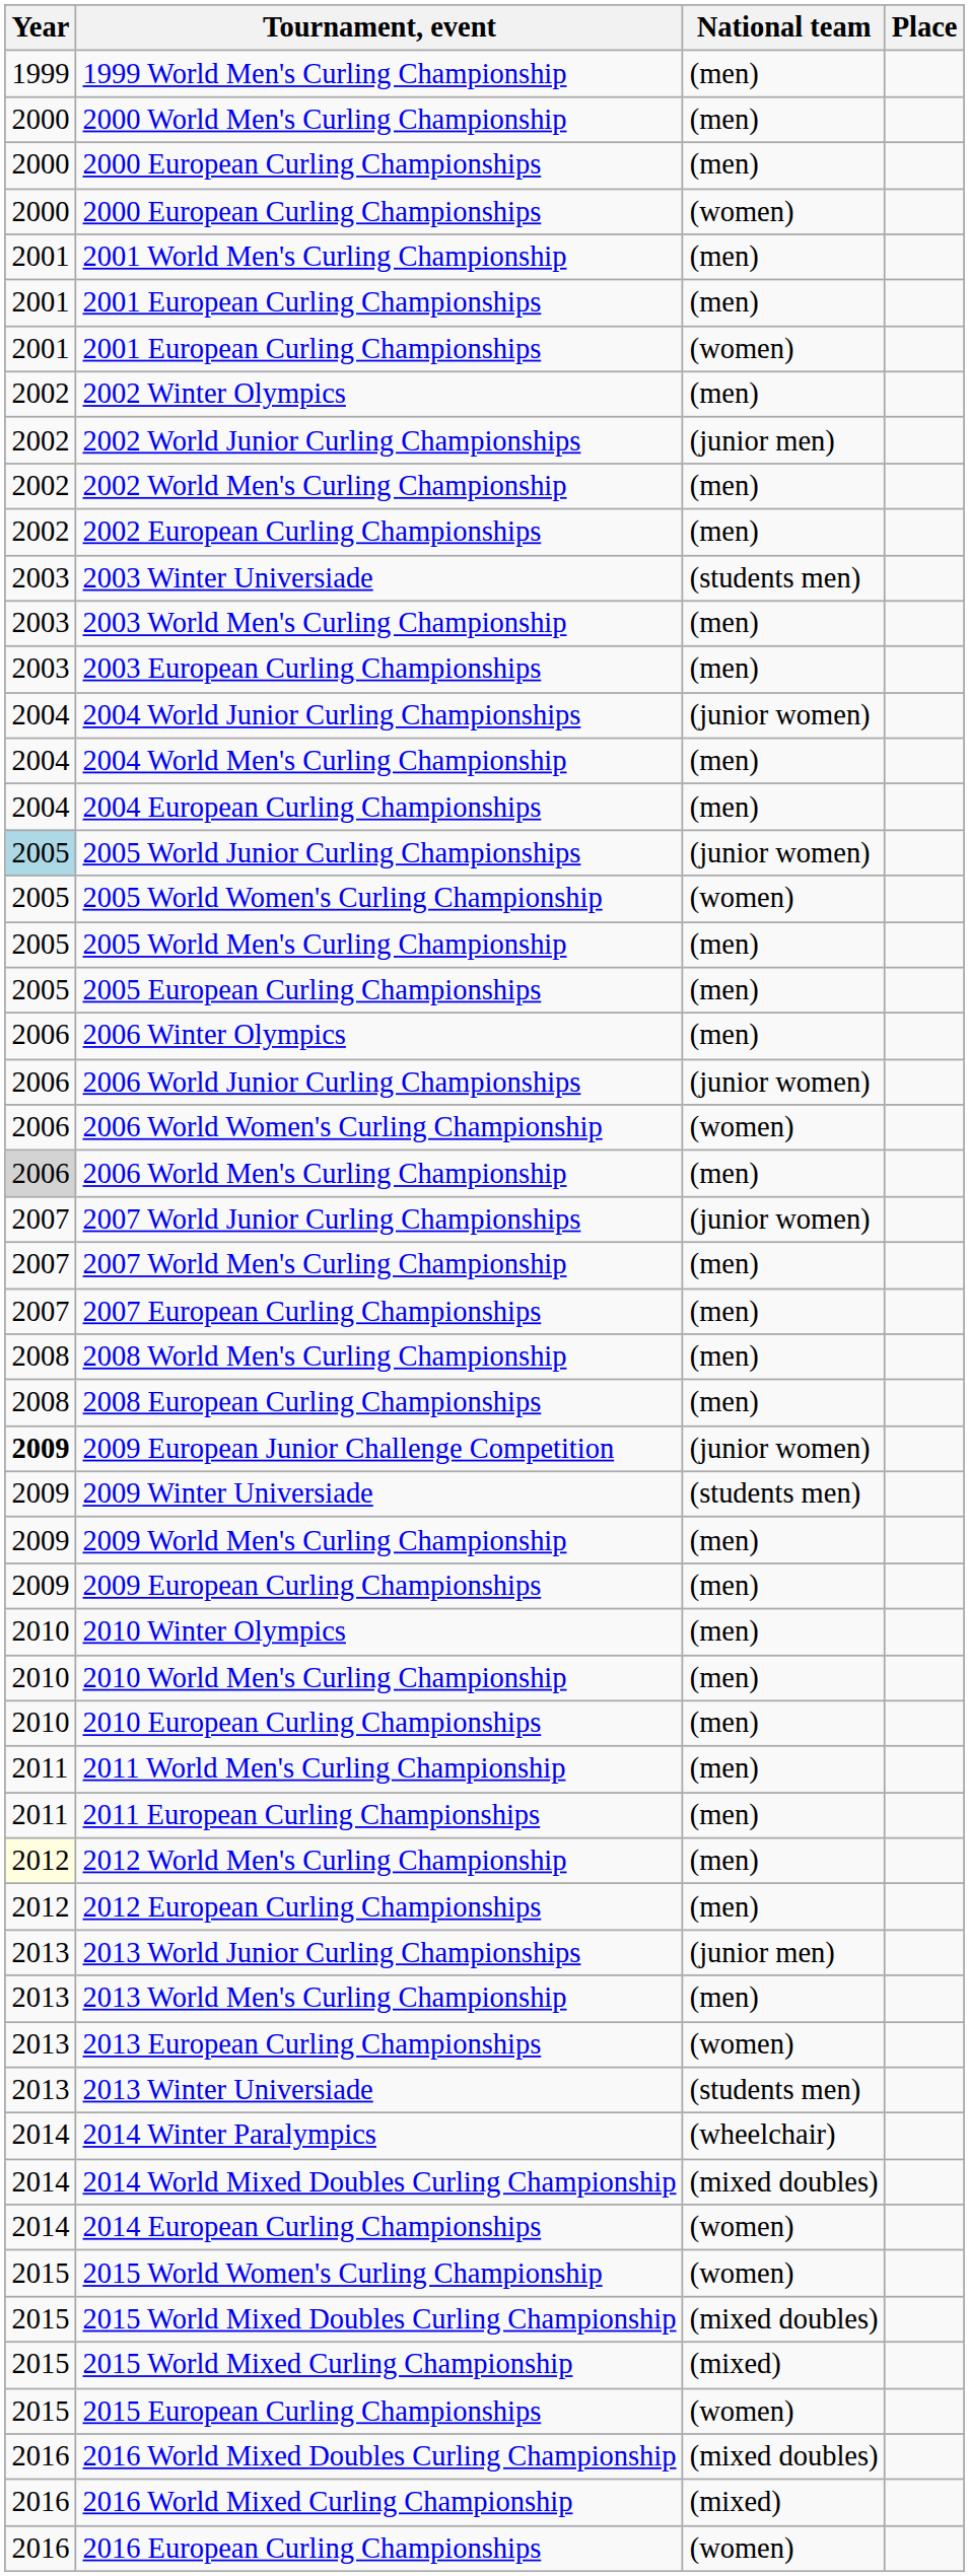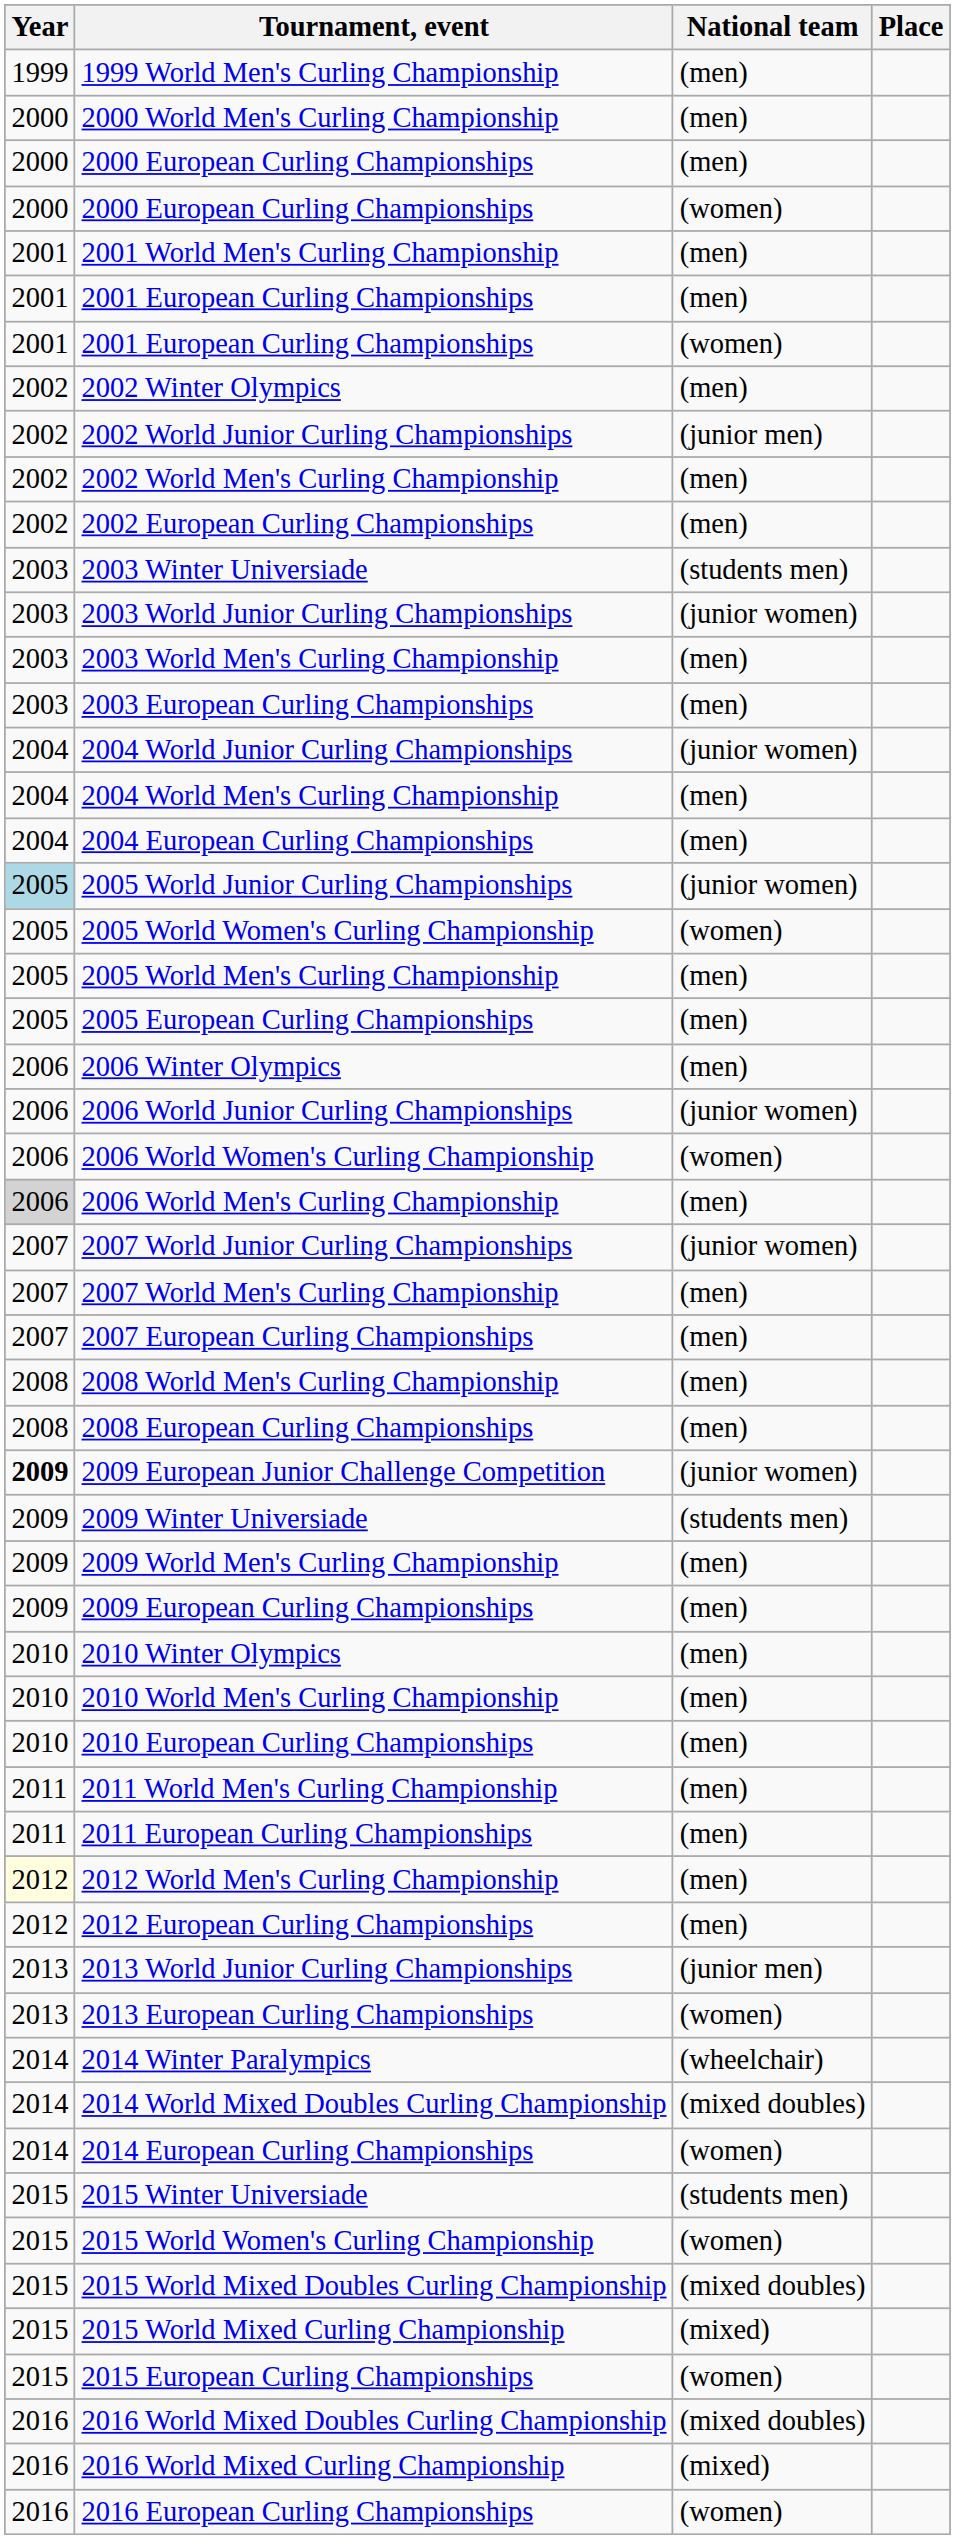+ row: 2003 | 2003 World Junior Curling Championships | (junior women)
- row: 2013 | 2013 World Men's Curling Championship | (men)
- row: 2013 | 2013 Winter Universiade | (students men)
+ row: 2015 | 2015 Winter Universiade | (students men)
